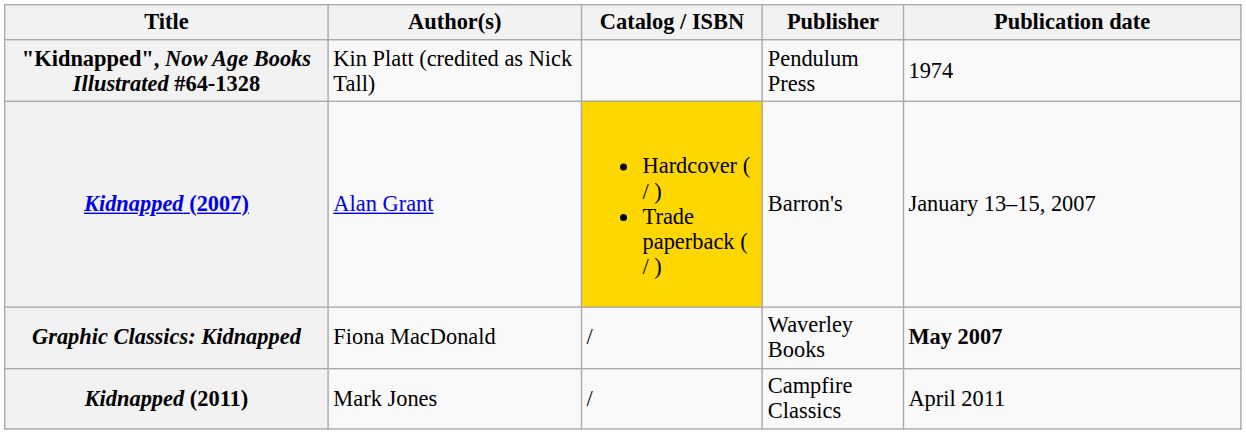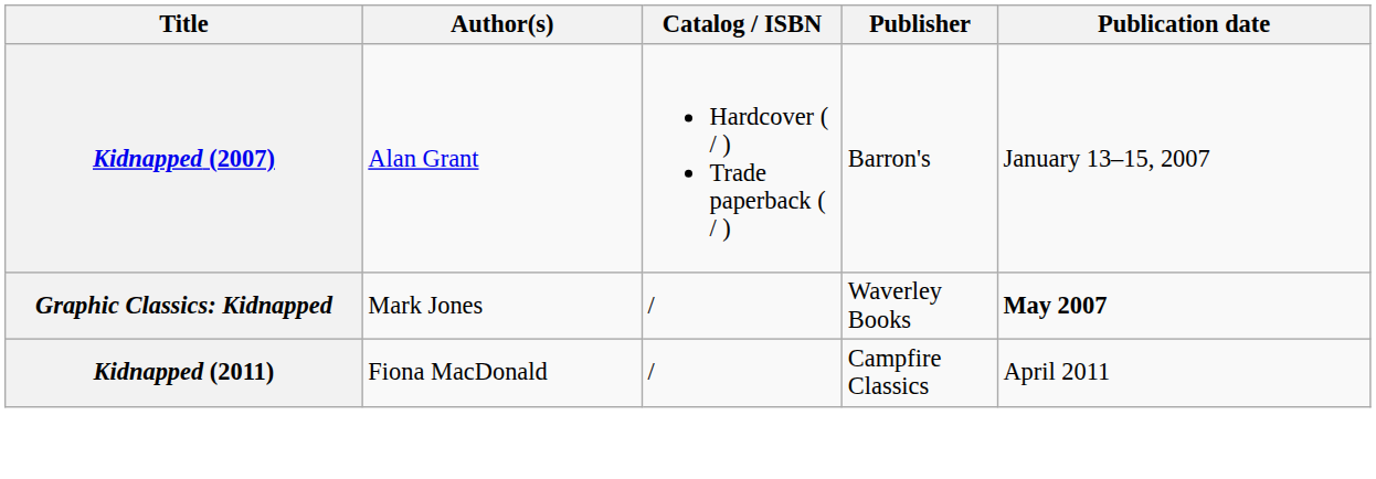- row: "Kidnapped", Now Age Books Illustrated #64-1328 | Kin Platt (credited as Nick Tall) | Pendulum Press | 1974
Kidnapped (2007) | Catalog / ISBN: gold background -> no background
Graphic Classics: Kidnapped | Author(s): Fiona MacDonald -> Mark Jones
Kidnapped (2011) | Author(s): Mark Jones -> Fiona MacDonald
